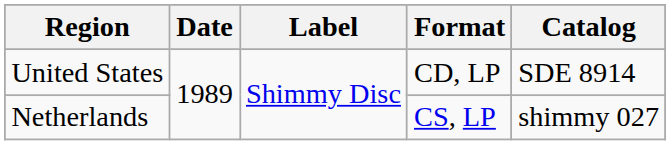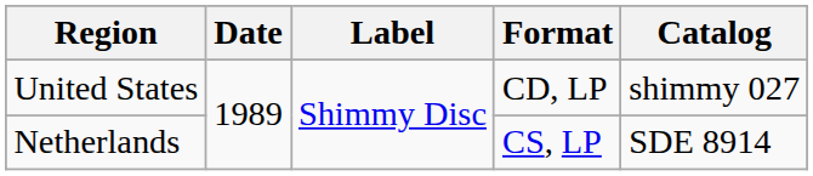United States | Catalog: SDE 8914 -> shimmy 027
Netherlands | Catalog: shimmy 027 -> SDE 8914
